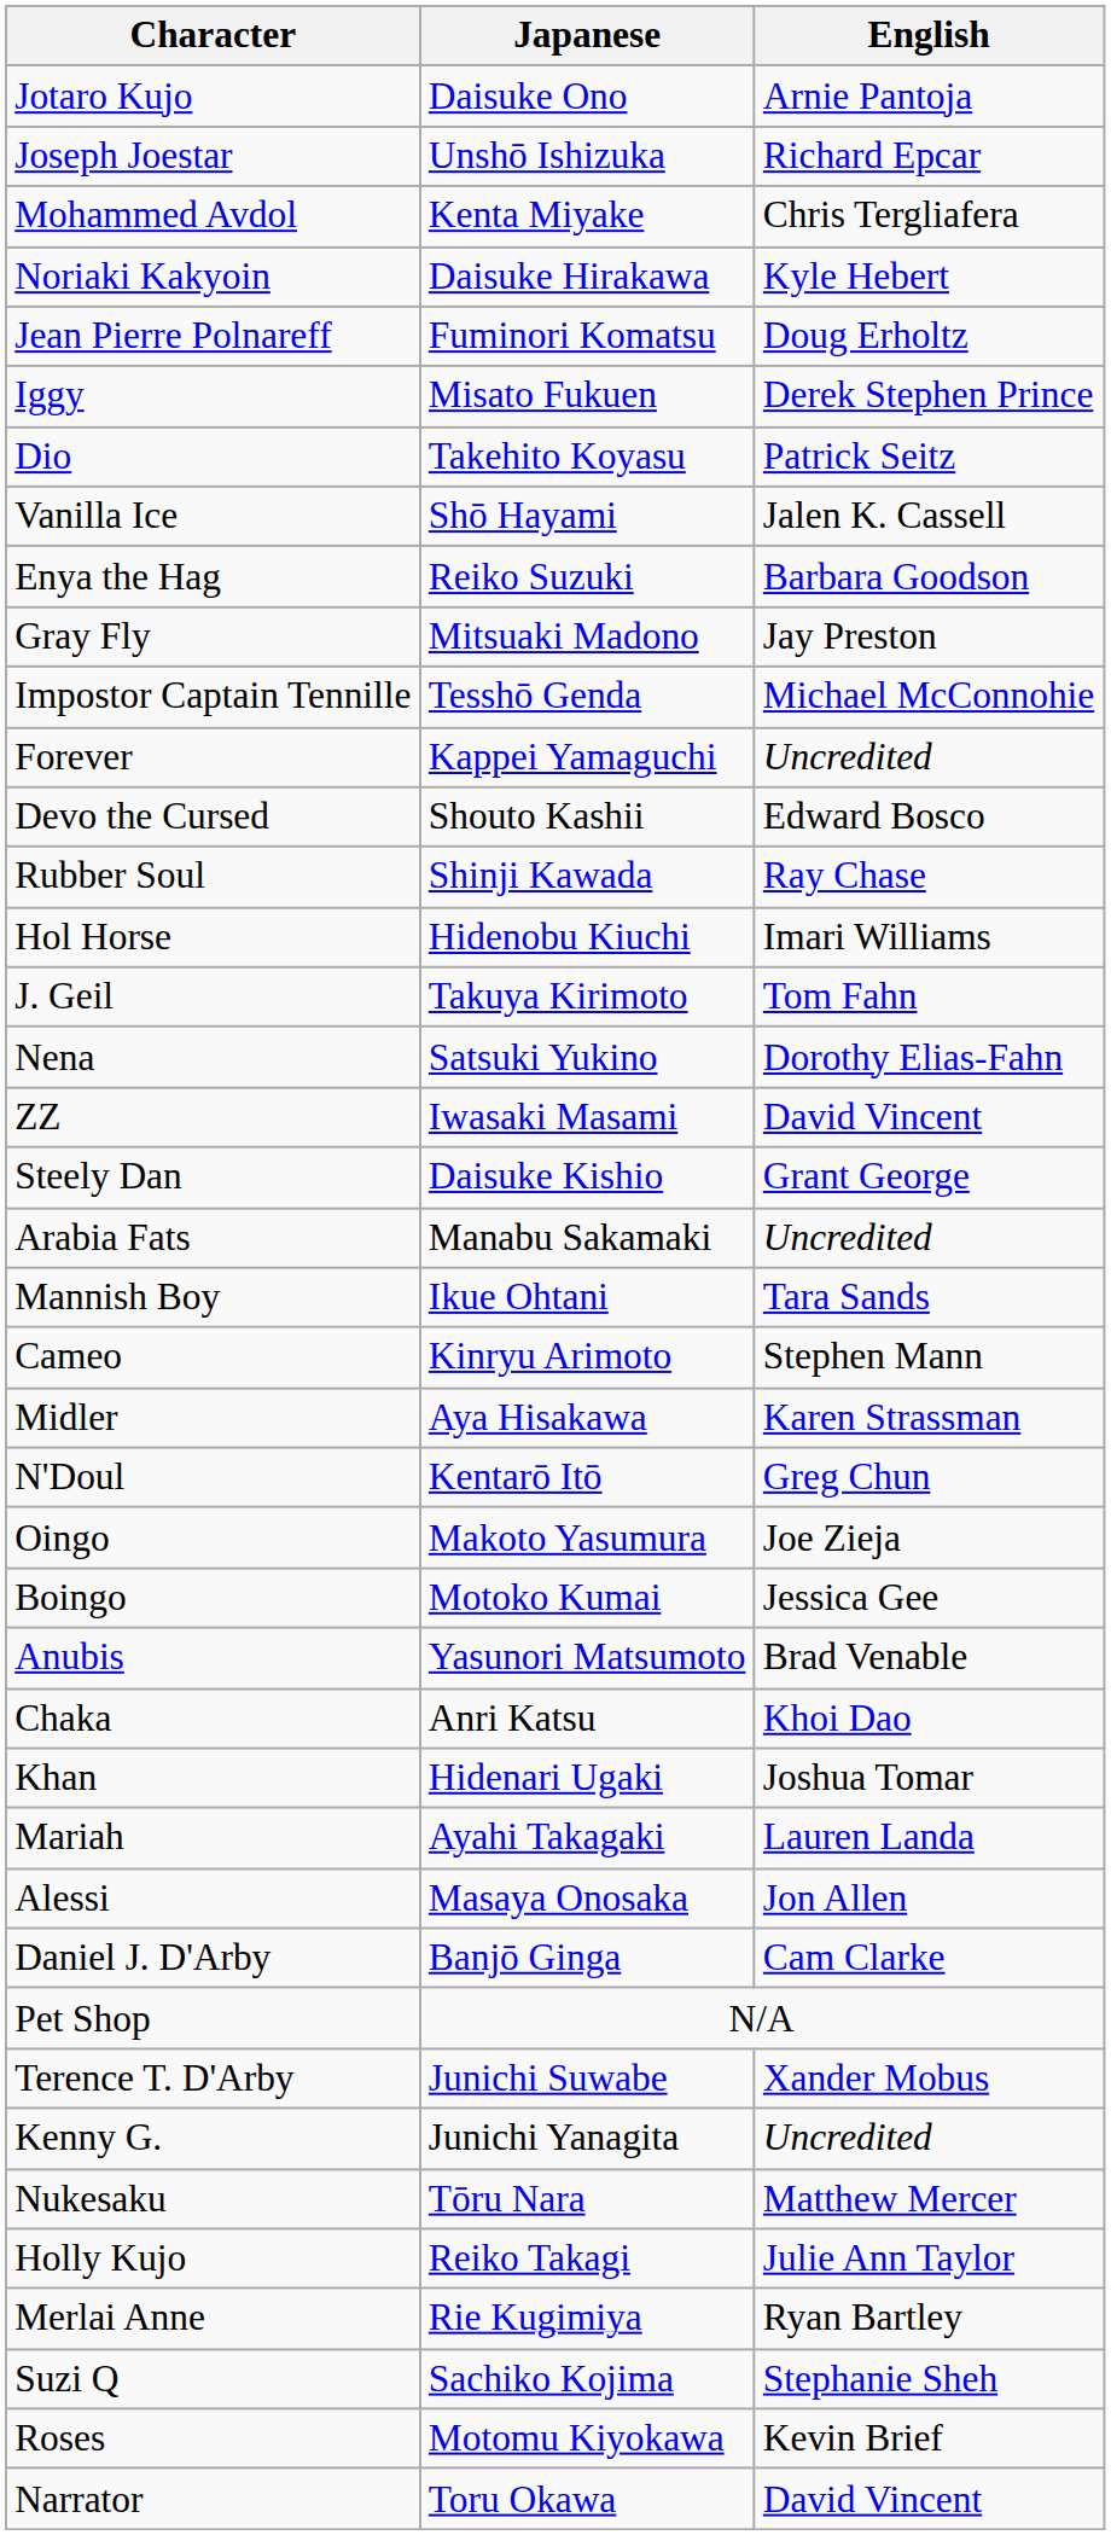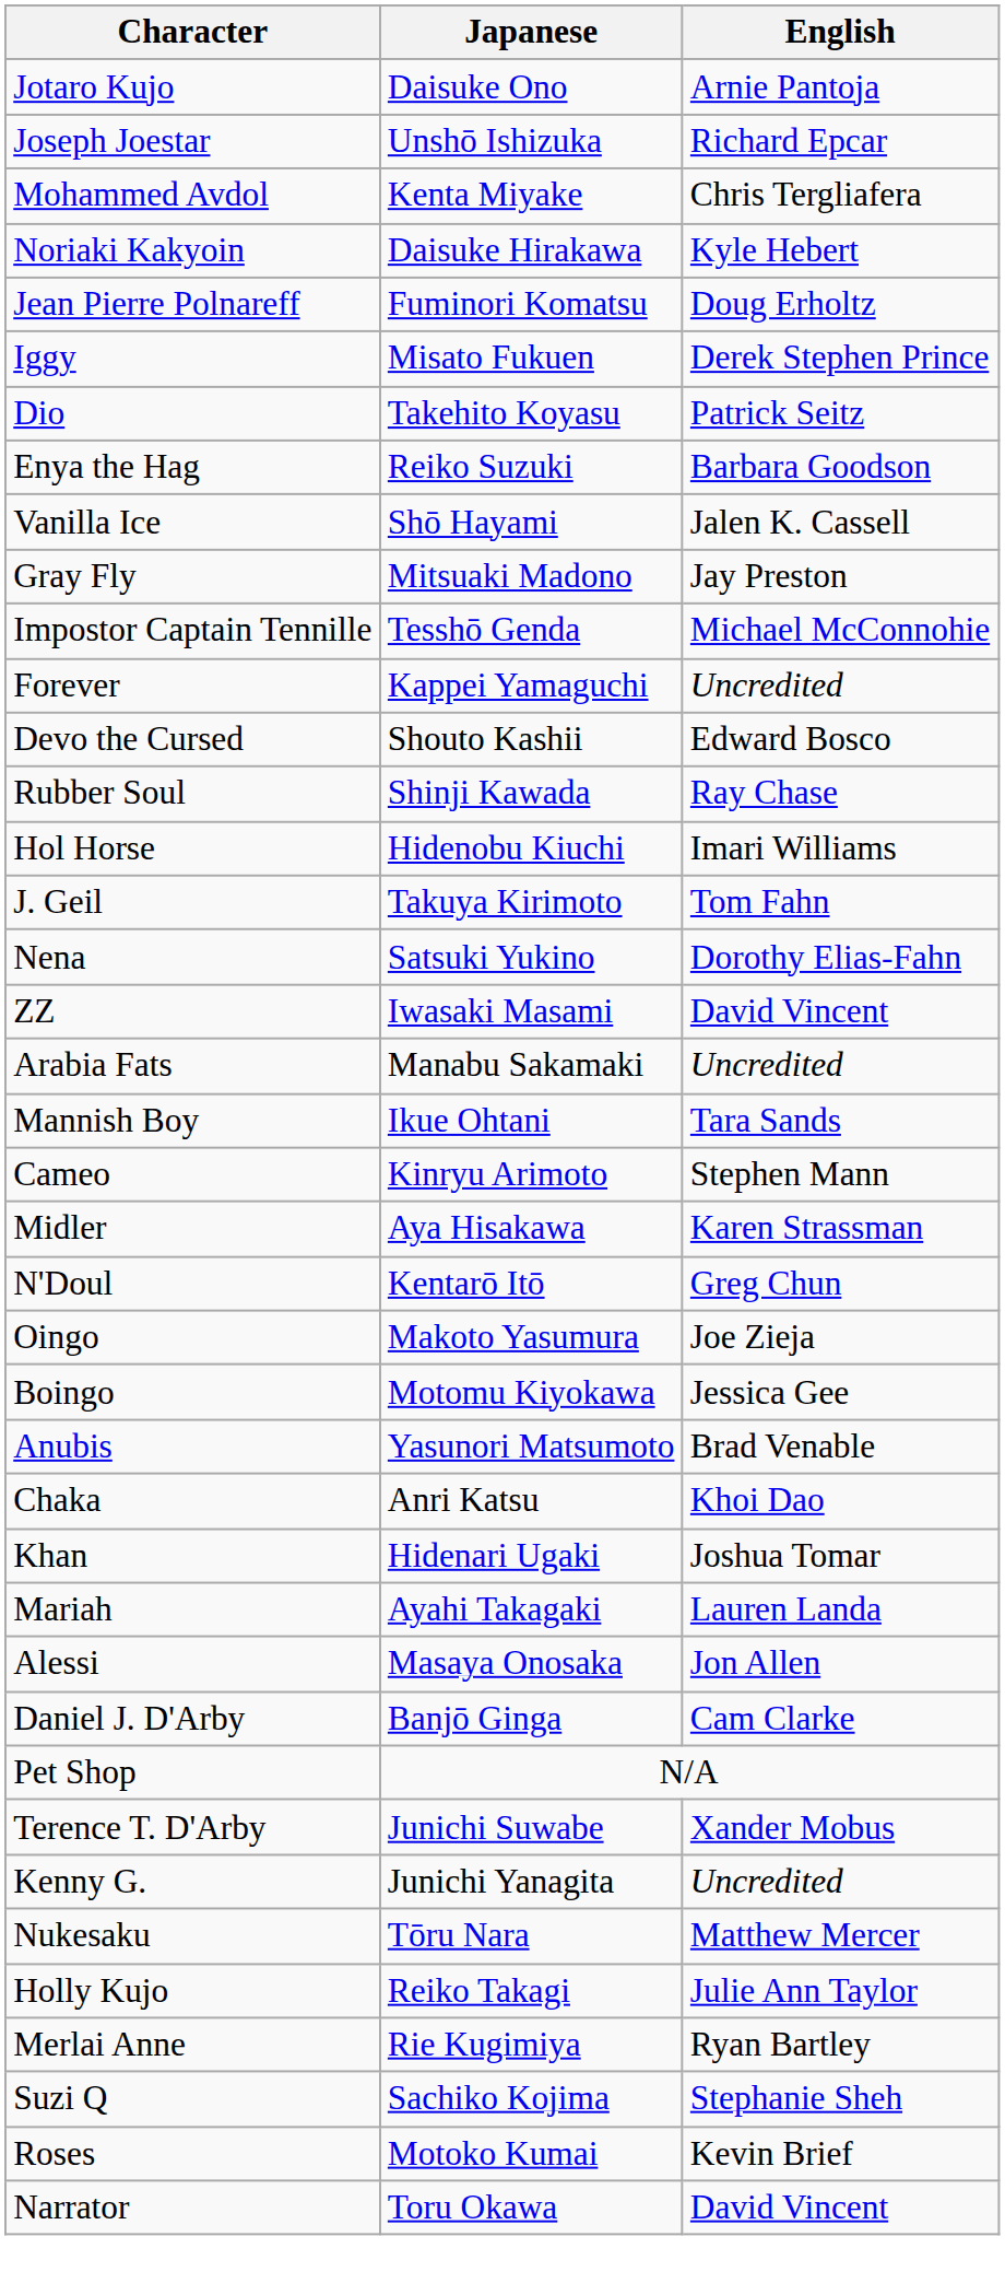rows swapped: Enya the Hag <-> Vanilla Ice
- row: Steely Dan | Daisuke Kishio | Grant George
Boingo | Japanese: Motoko Kumai -> Motomu Kiyokawa
Roses | Japanese: Motomu Kiyokawa -> Motoko Kumai
